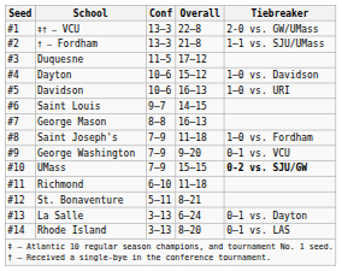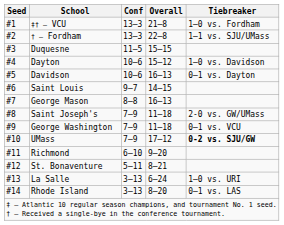‡† – VCU | Overall: 22–8 -> 21–8
‡† – VCU | Tiebreaker: 2-0 vs. GW/UMass -> 1–0 vs. Fordham
† – Fordham | Overall: 21–8 -> 22–8
Duquesne | Overall: 17–12 -> 15–15
Davidson | Tiebreaker: 1–0 vs. URI -> 0–1 vs. Dayton
Saint Joseph's | Tiebreaker: 1–0 vs. Fordham -> 2-0 vs. GW/UMass
George Washington | Overall: 9–20 -> 11–18
UMass | Overall: 15–15 -> 17–12
Richmond | Overall: 11–18 -> 9–20
La Salle | Tiebreaker: 0–1 vs. Dayton -> 1–0 vs. URI
